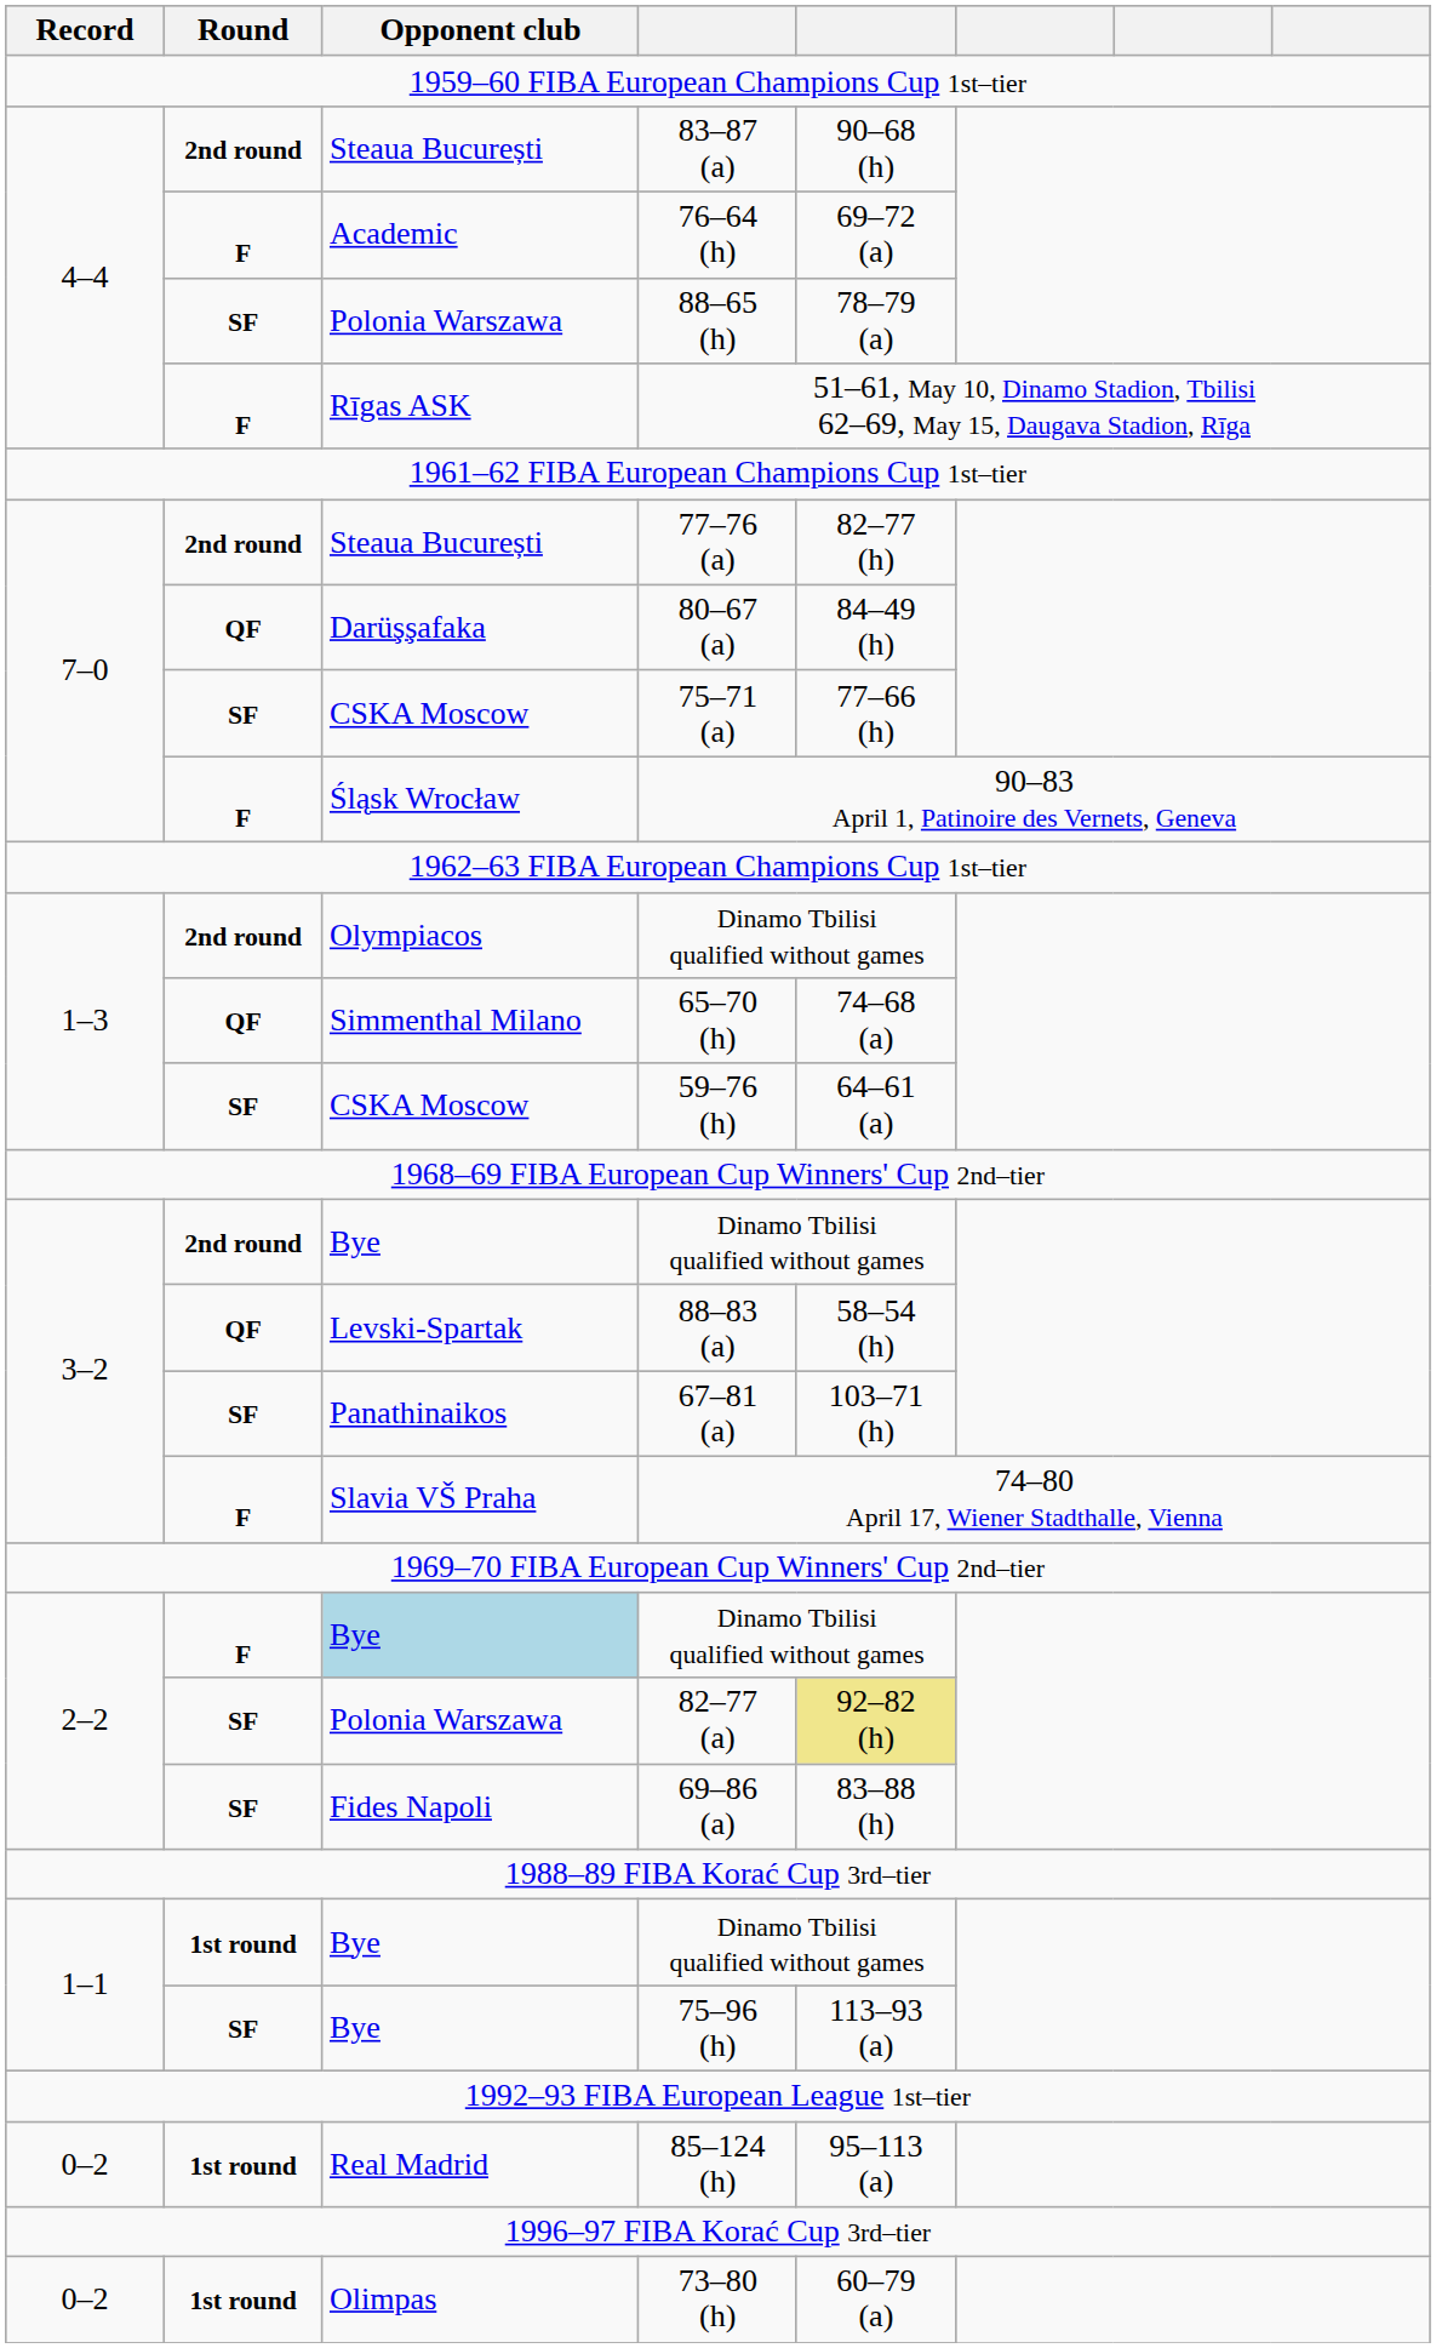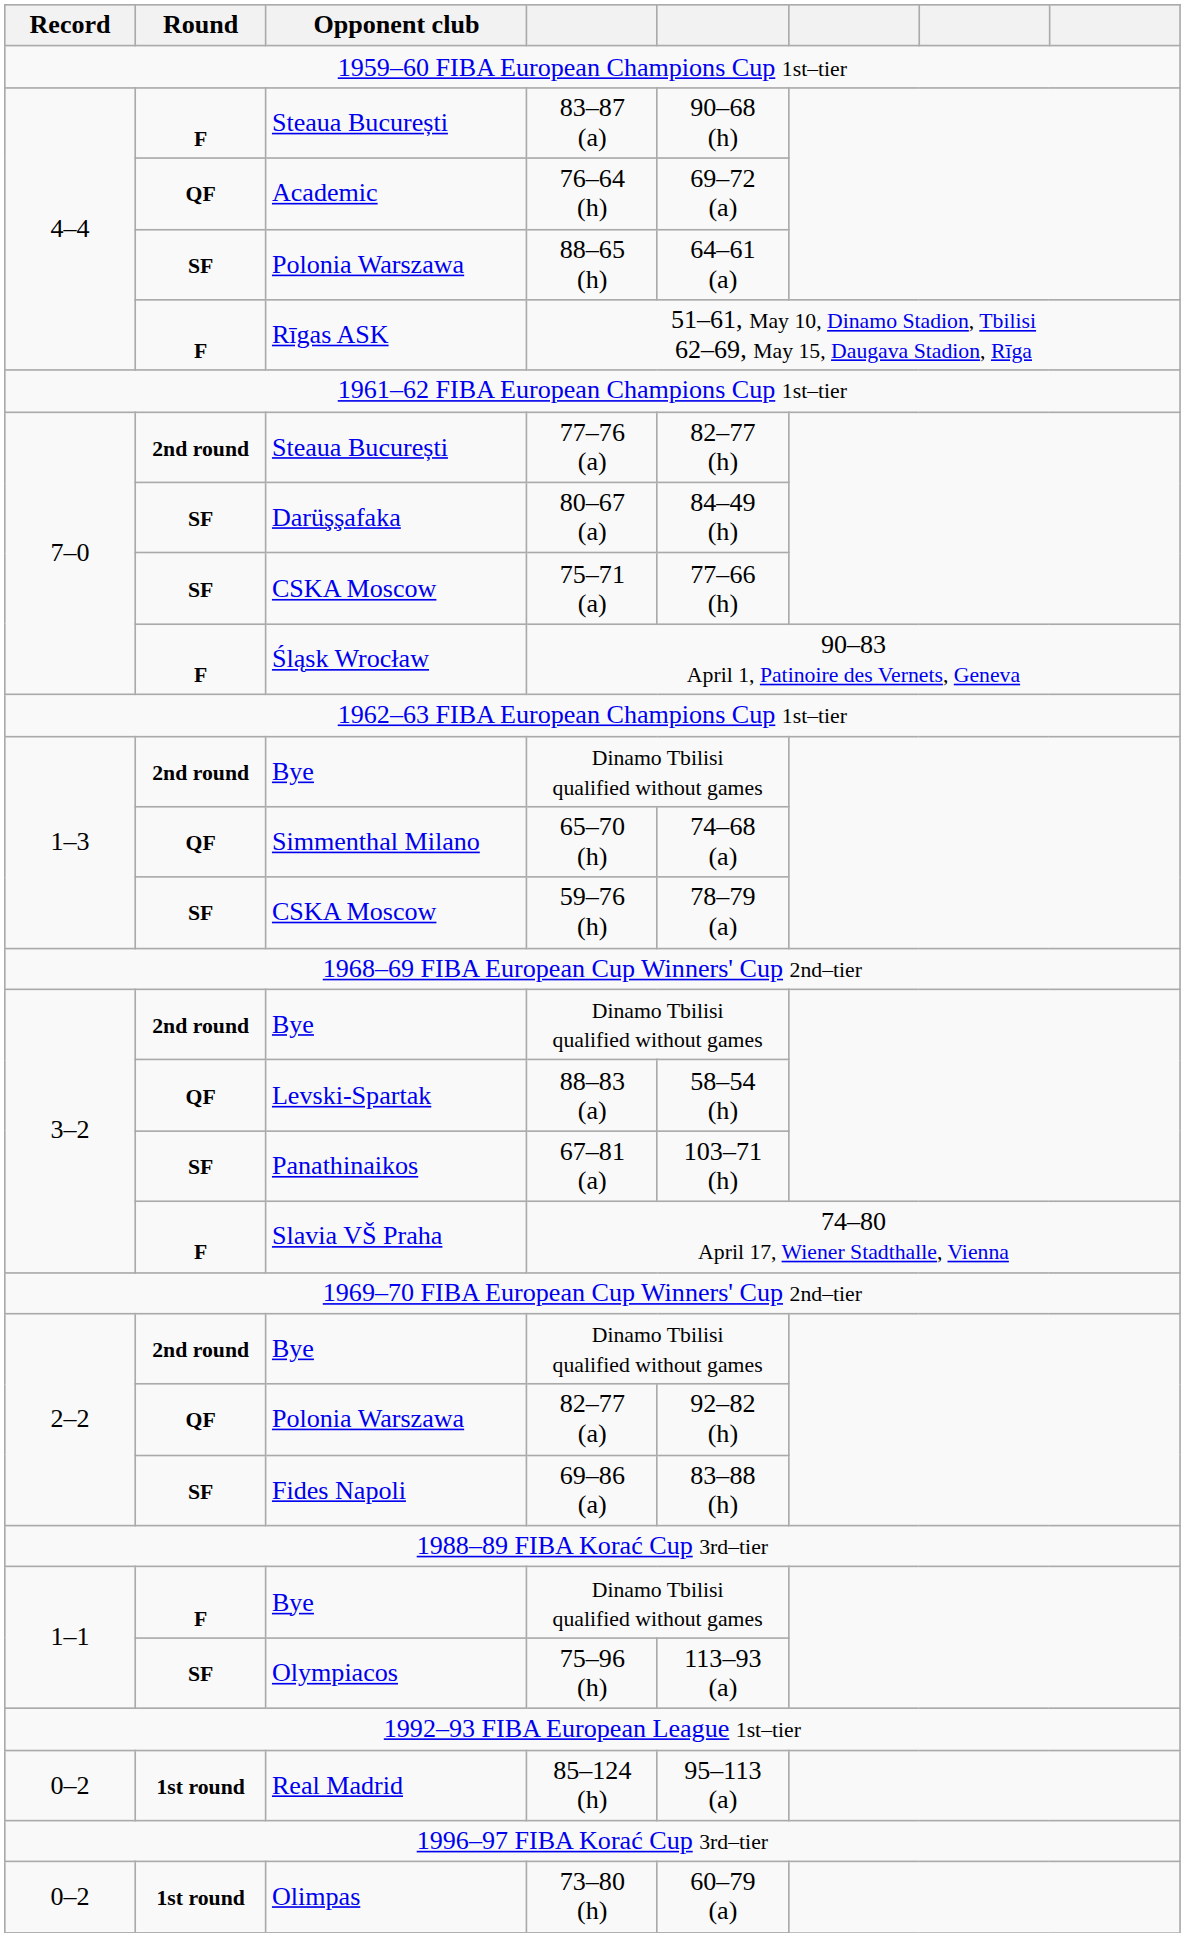83–87 (a) | Round: 2nd round -> F
76–64 (h) | Round: F -> QF
88–65 (h) | column 5: 78–79 (a) -> 64–61 (a)
80–67 (a) | Round: QF -> SF
1–3 / Dinamo Tbilisi qualified without games | Opponent club: Olympiacos -> Bye
59–76 (h) | column 5: 64–61 (a) -> 78–79 (a)
2–2 / Dinamo Tbilisi qualified without games | Round: F -> 2nd round
2–2 / Dinamo Tbilisi qualified without games | Opponent club: lightblue background -> no background
82–77 (a) | Round: SF -> QF
82–77 (a) | column 5: khaki background -> no background
1–1 / Dinamo Tbilisi qualified without games | Round: 1st round -> F
75–96 (h) | Opponent club: Bye -> Olympiacos
